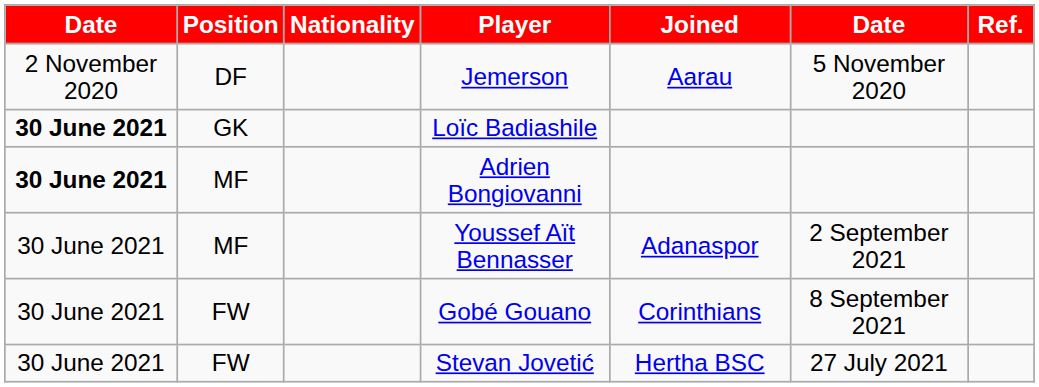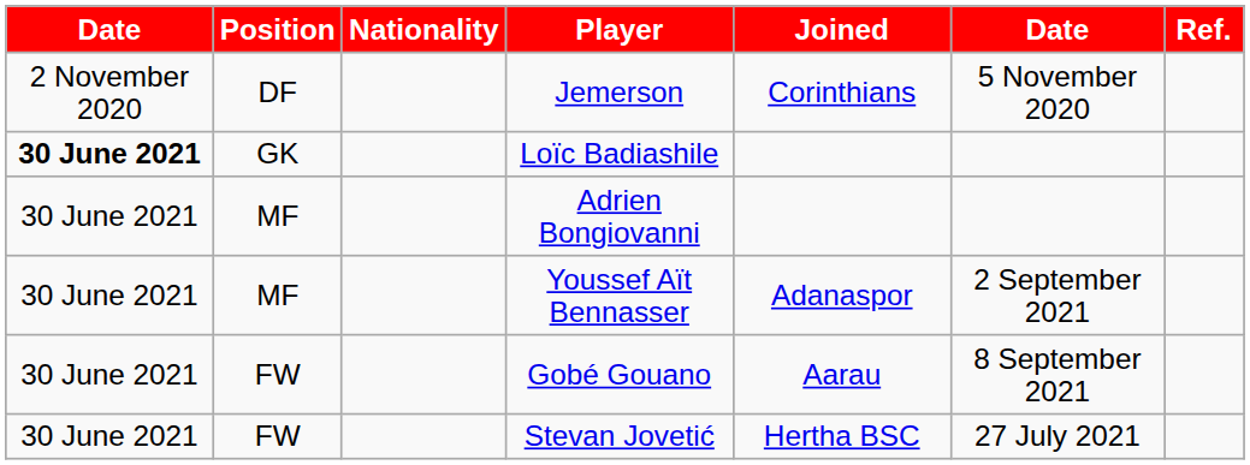Jemerson | Joined: Aarau -> Corinthians
Adrien Bongiovanni | column 1: bold -> normal
Gobé Gouano | Joined: Corinthians -> Aarau
